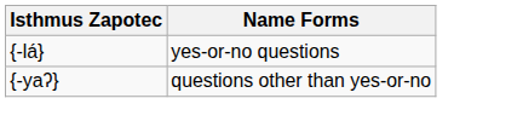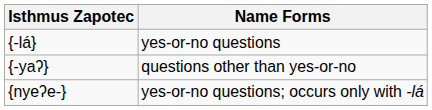+ row: {nyeʔe-} | yes-or-no questions; occurs only with -lá
